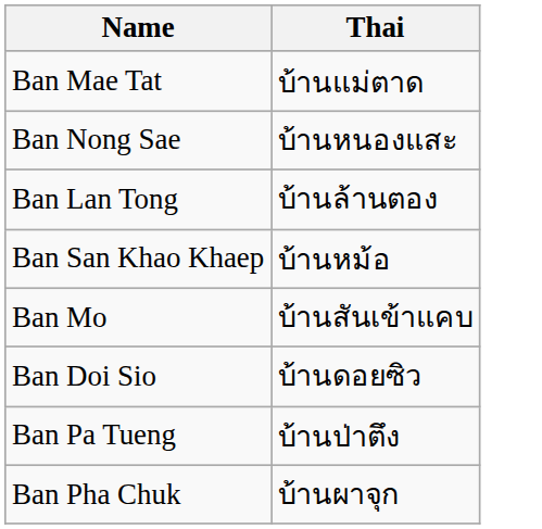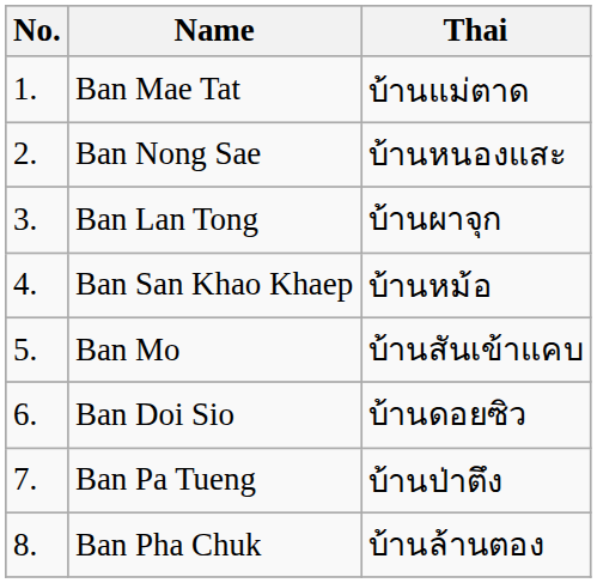+ column: No. | 1. | 2. | 3. | 4. | 5. | 6. | 7. | 8.
Ban Lan Tong | Thai: บ้านล้านตอง -> บ้านผาจุก
Ban Pha Chuk | Thai: บ้านผาจุก -> บ้านล้านตอง
